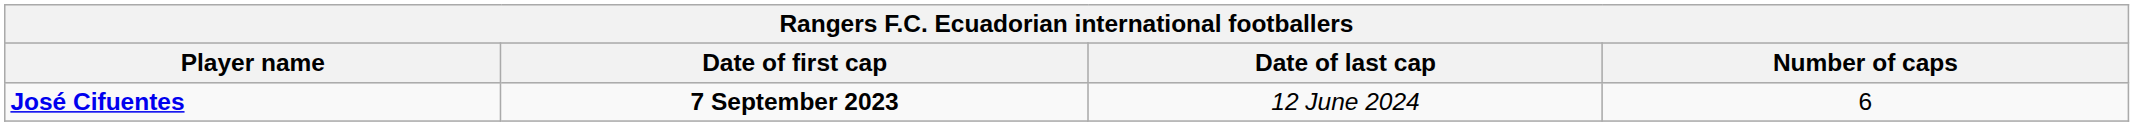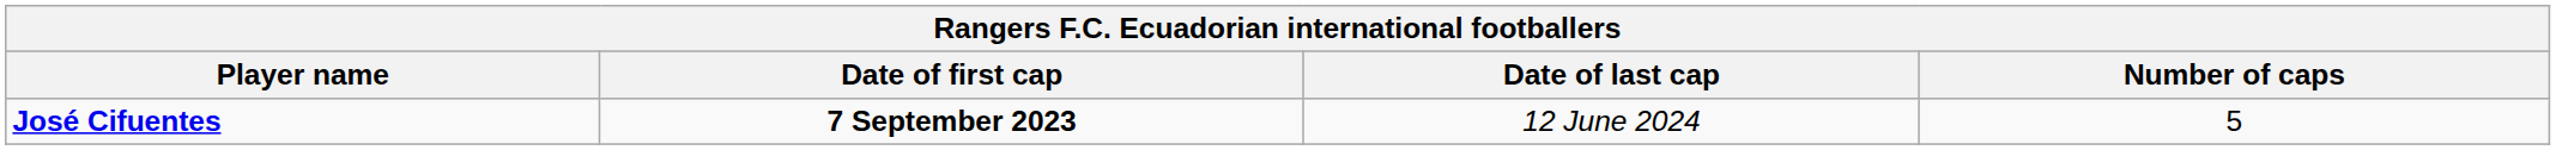José Cifuentes | Number of caps: 6 -> 5
